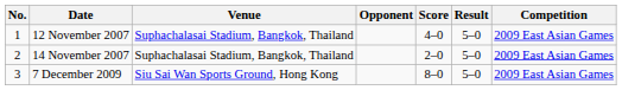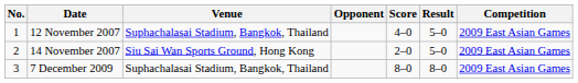14 November 2007 | Venue: Suphachalasai Stadium, Bangkok, Thailand -> Siu Sai Wan Sports Ground, Hong Kong
7 December 2009 | Venue: Siu Sai Wan Sports Ground, Hong Kong -> Suphachalasai Stadium, Bangkok, Thailand
7 December 2009 | Result: 5–0 -> 8–0
